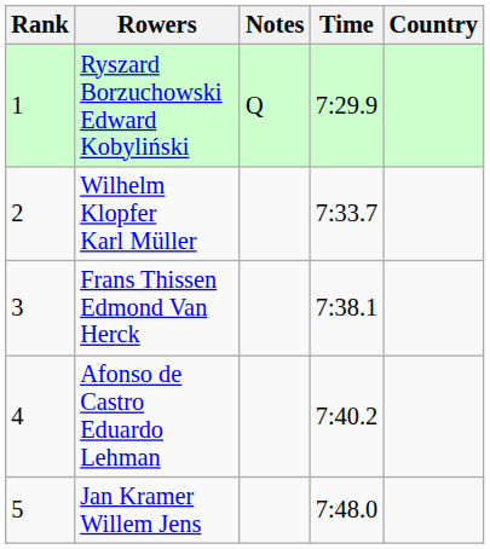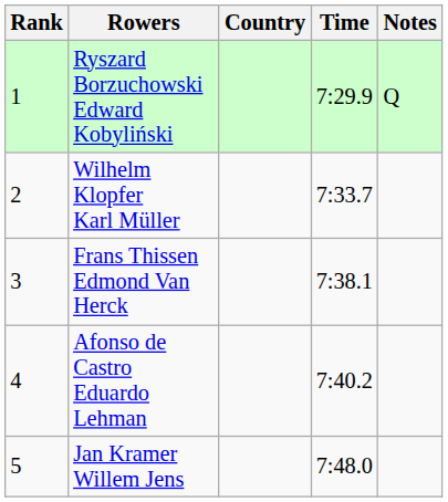columns swapped: Country <-> Notes
